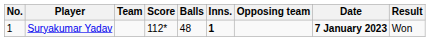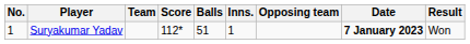Suryakumar Yadav | Balls: 48 -> 51
Suryakumar Yadav | Inns.: bold -> normal
